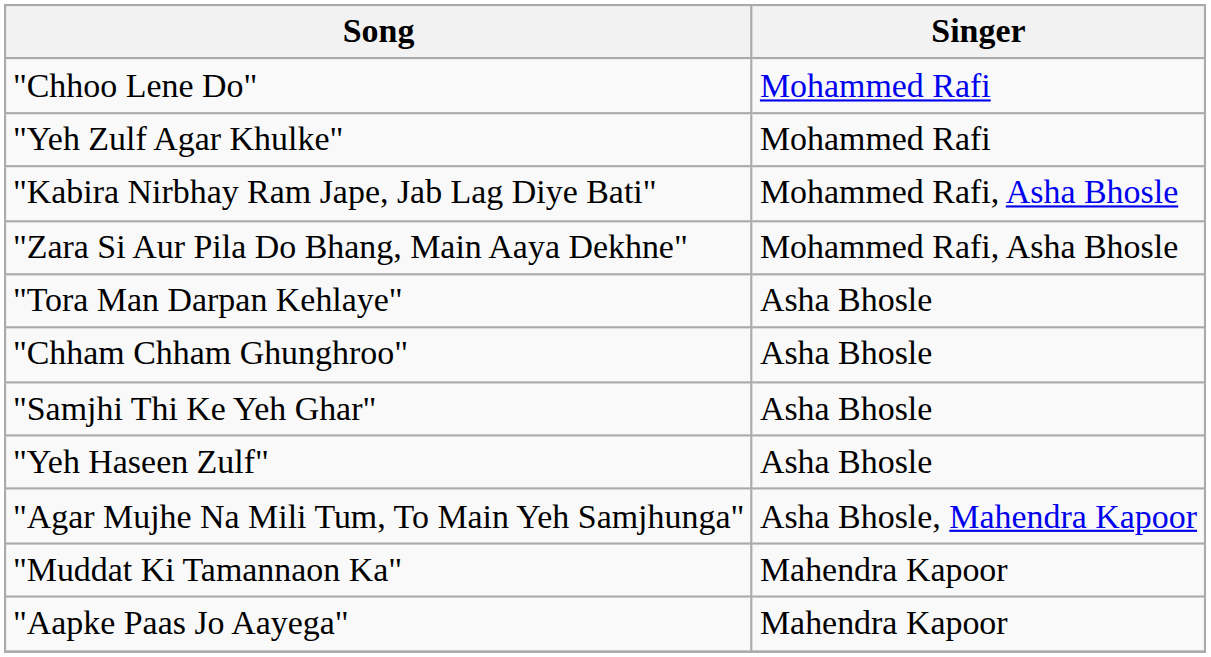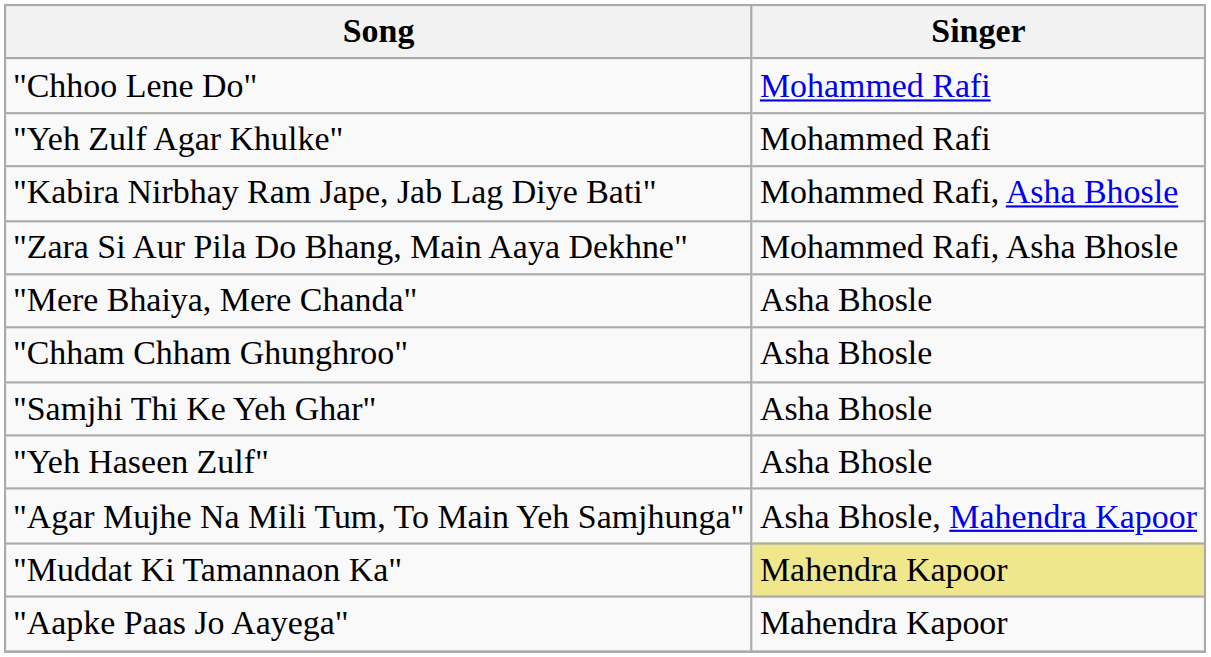- row: "Tora Man Darpan Kehlaye" | Asha Bhosle
+ row: "Mere Bhaiya, Mere Chanda" | Asha Bhosle
"Muddat Ki Tamannaon Ka" | Singer: no background -> khaki background
